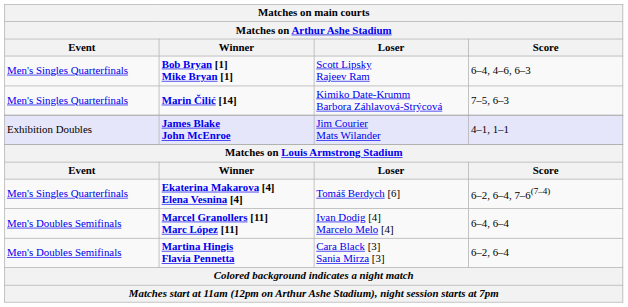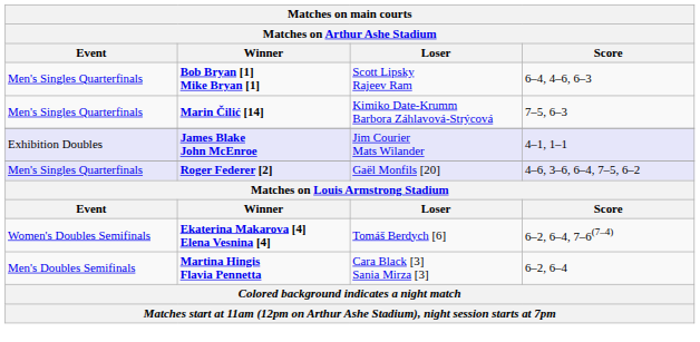+ row: Men's Singles Quarterfinals | Roger Federer [2] | Gaël Monfils [20] | 4–6, 3–6, 6–4, 7–5, 6–2
Ekaterina Makarova [4] Elena Vesnina [4] | Event: Men's Singles Quarterfinals -> Women's Doubles Semifinals
- row: Men's Doubles Semifinals | Marcel Granollers [11] Marc López [11] | Ivan Dodig [4] Marcelo Melo [4] | 6–4, 6–4
